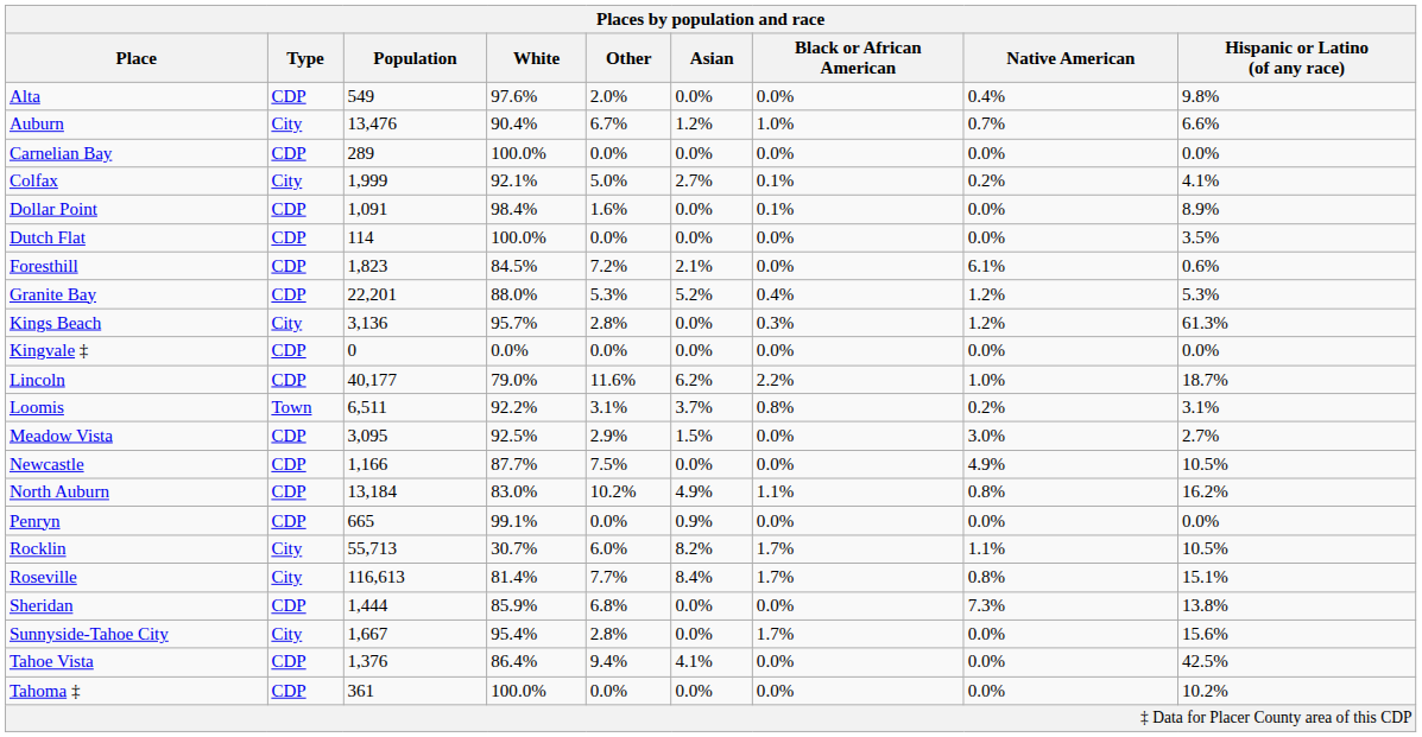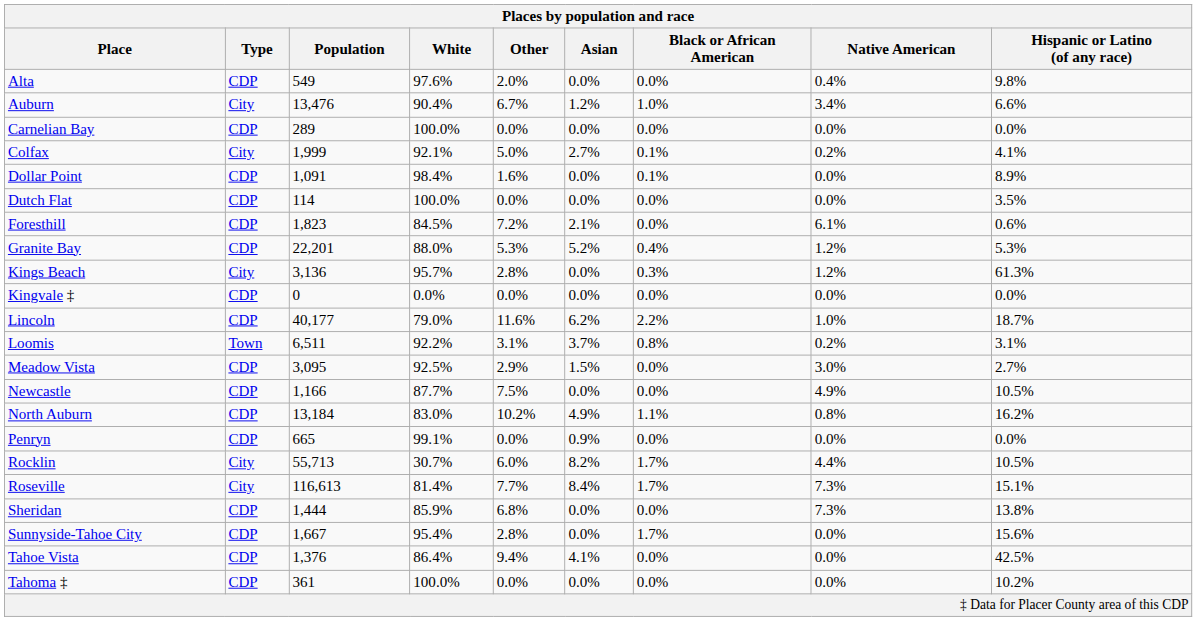Auburn | Native American: 0.7% -> 3.4%
Rocklin | Native American: 1.1% -> 4.4%
Roseville | Native American: 0.8% -> 7.3%
Sunnyside-Tahoe City | Type: City -> CDP
